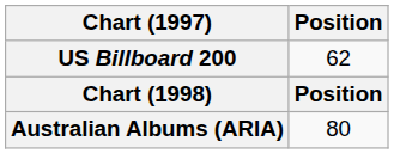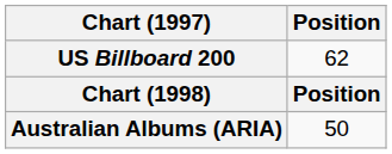Australian Albums (ARIA) | Position: 80 -> 50
